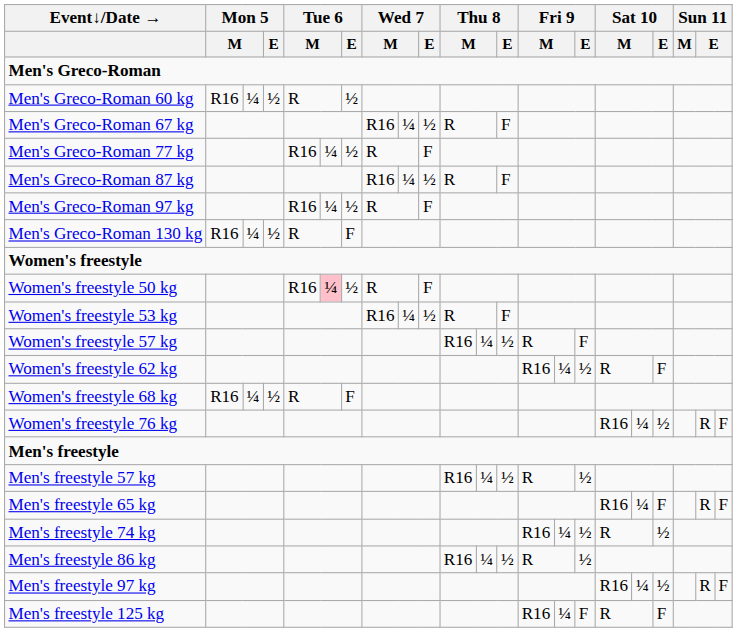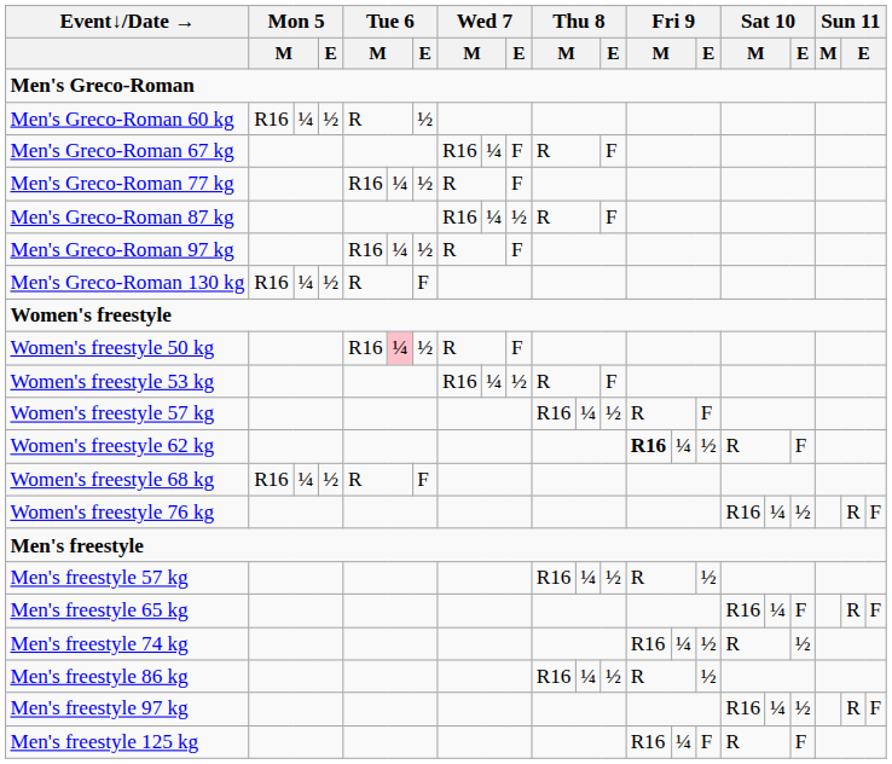Men's Greco-Roman 67 kg | Wed 7 / E: ½ -> F
Women's freestyle 62 kg | column 14: normal -> bold
